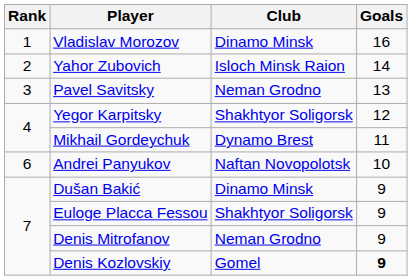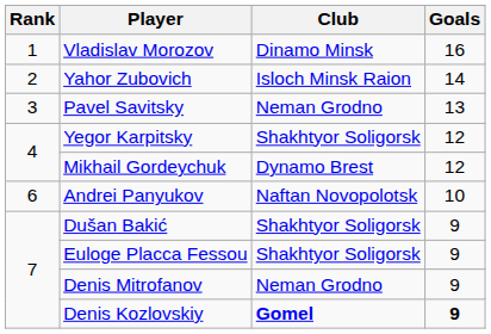Mikhail Gordeychuk | Goals: 11 -> 12
Dušan Bakić | Club: Dinamo Minsk -> Shakhtyor Soligorsk
Denis Kozlovskiy | Club: normal -> bold
